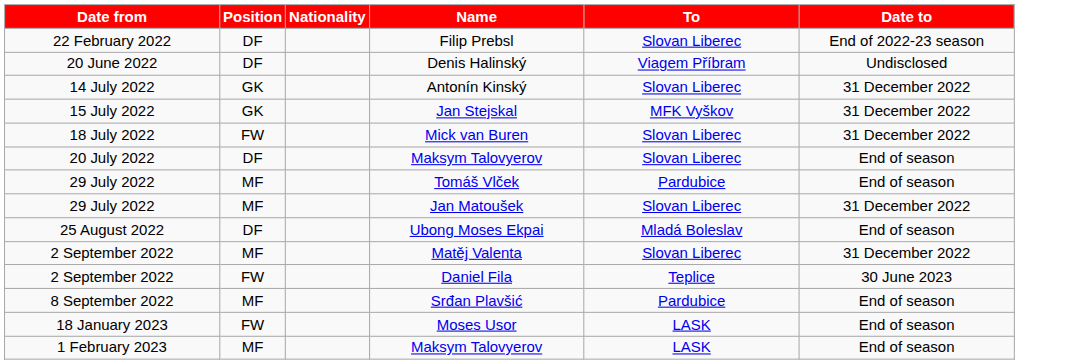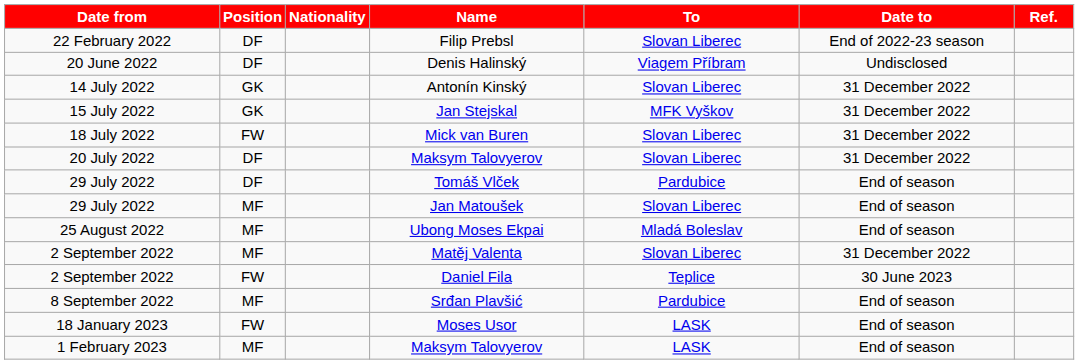+ column: Ref.
20 July 2022 / Maksym Talovyerov | Date to: End of season -> 31 December 2022
Tomáš Vlček | Position: MF -> DF
Jan Matoušek | Date to: 31 December 2022 -> End of season
Ubong Moses Ekpai | Position: DF -> MF
